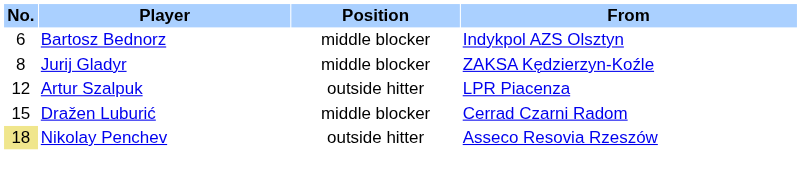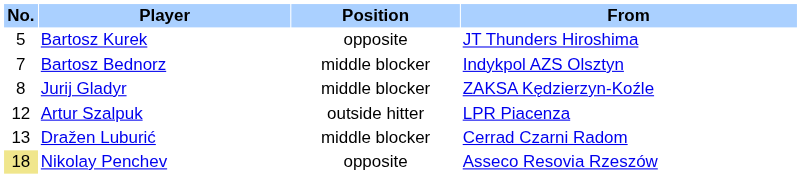+ row: 5 | Bartosz Kurek | opposite | JT Thunders Hiroshima
Bartosz Bednorz | No.: 6 -> 7
Dražen Luburić | No.: 15 -> 13
Nikolay Penchev | Position: outside hitter -> opposite
